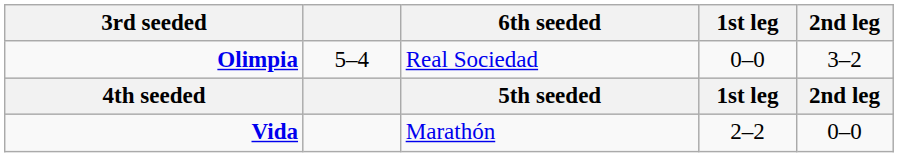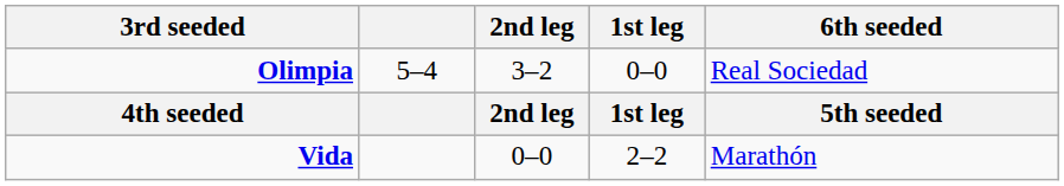columns swapped: 6th seeded <-> 2nd leg
